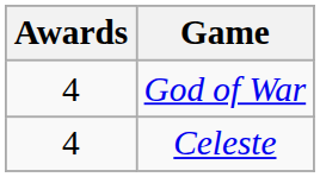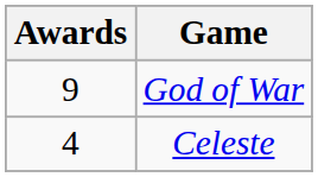God of War | Awards: 4 -> 9
